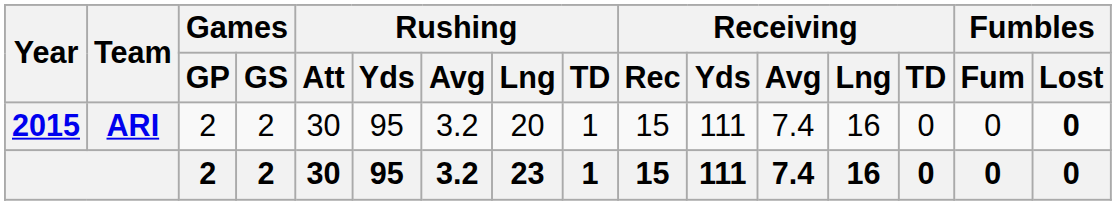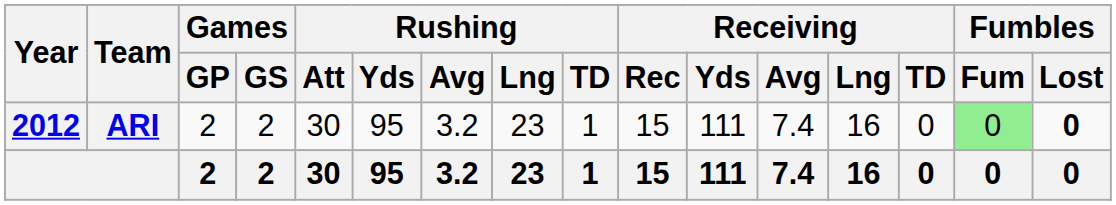ARI | Year: 2015 -> 2012
ARI | Rushing / Lng: 20 -> 23
ARI | Fumbles / Fum: no background -> lightgreen background
